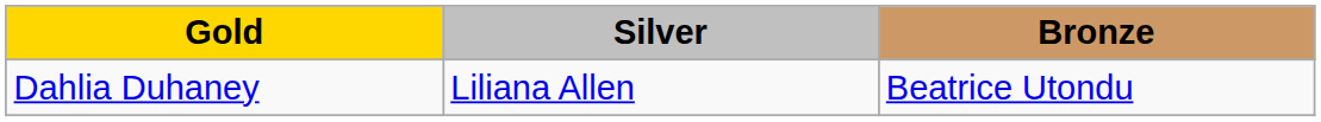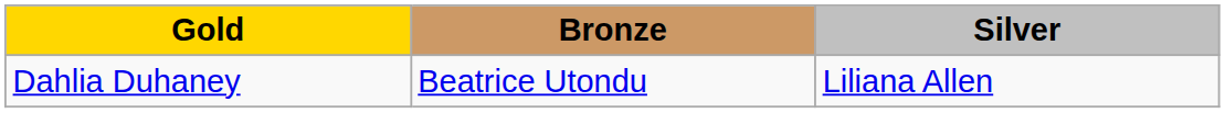columns swapped: Silver <-> Bronze
